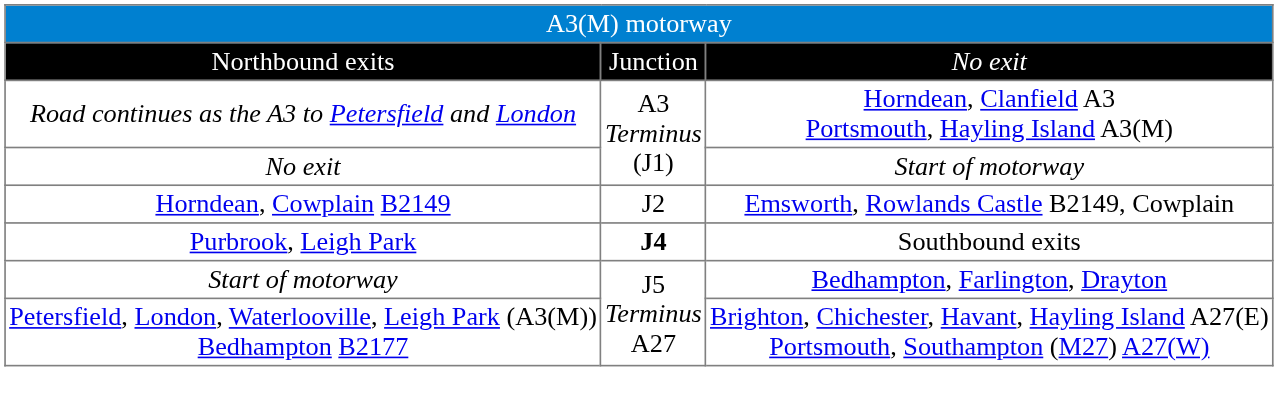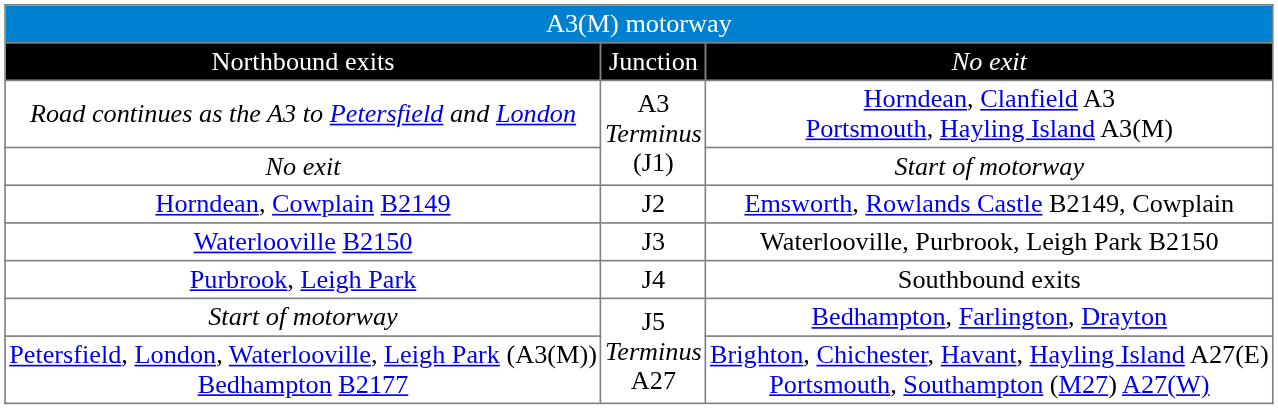+ row: Waterlooville B2150 | J3 | Waterlooville, Purbrook, Leigh Park B2150
Purbrook, Leigh Park | column 2: bold -> normal
